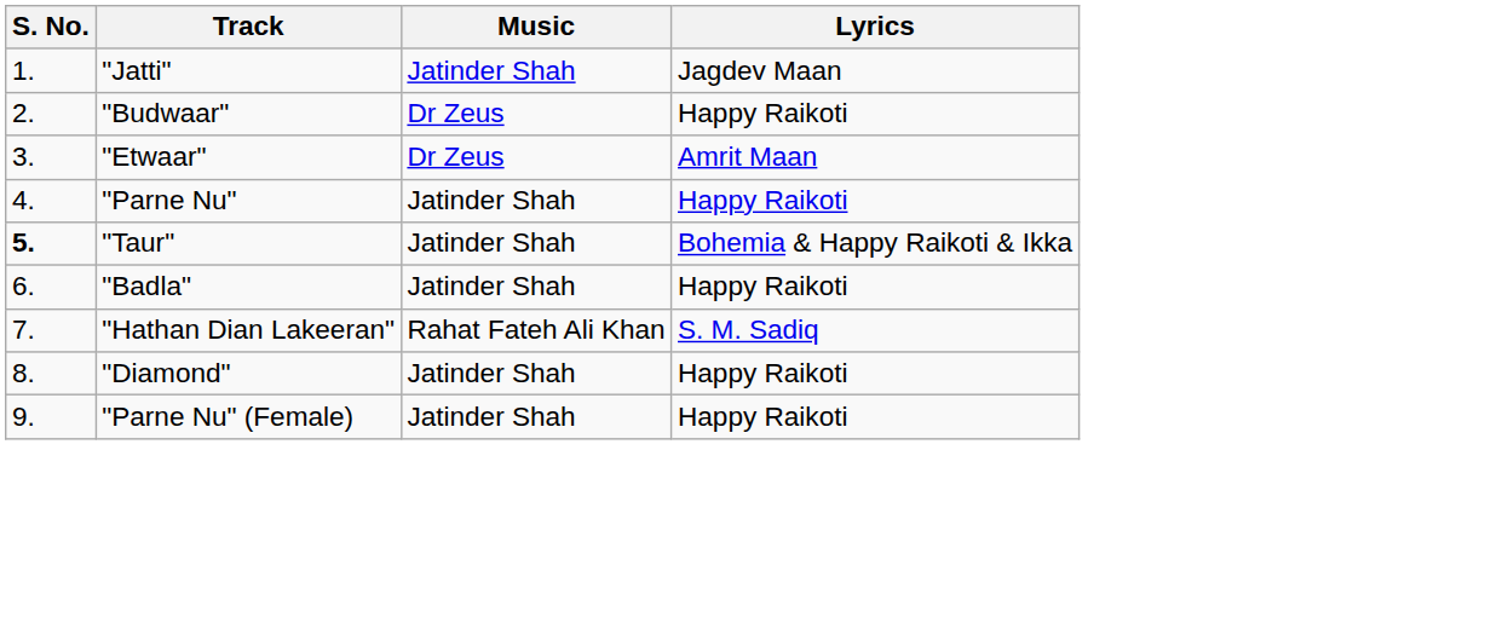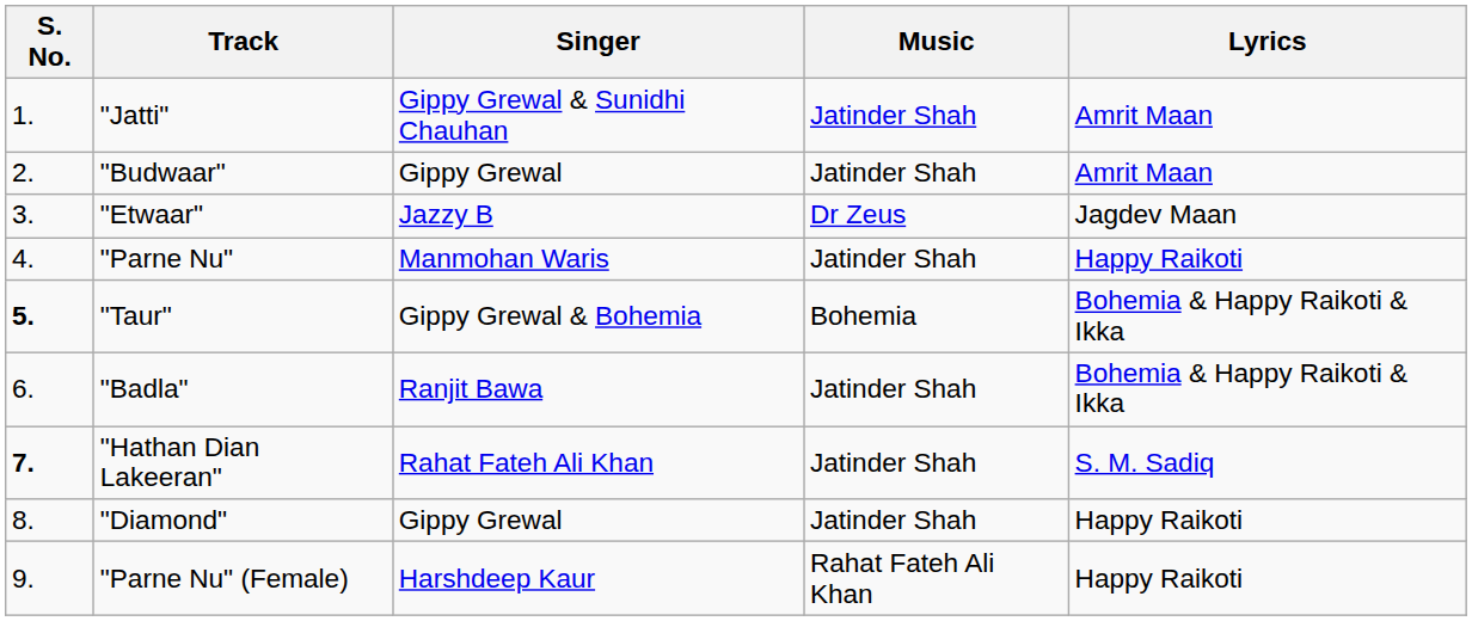+ column: Singer | Gippy Grewal & Sunidhi Chauhan | Gippy Grewal | Jazzy B | Manmohan Waris | Gippy Grewal & Bohemia | Ranjit Bawa | Rahat Fateh Ali Khan | Gippy Grewal | Harshdeep Kaur
"Jatti" | Lyrics: Jagdev Maan -> Amrit Maan
"Budwaar" | Music: Dr Zeus -> Jatinder Shah
"Budwaar" | Lyrics: Happy Raikoti -> Amrit Maan
"Etwaar" | Lyrics: Amrit Maan -> Jagdev Maan
"Taur" | Music: Jatinder Shah -> Bohemia
"Badla" | Lyrics: Happy Raikoti -> Bohemia & Happy Raikoti & Ikka
"Hathan Dian Lakeeran" | S. No.: normal -> bold
"Hathan Dian Lakeeran" | Music: Rahat Fateh Ali Khan -> Jatinder Shah
"Parne Nu" (Female) | Music: Jatinder Shah -> Rahat Fateh Ali Khan
